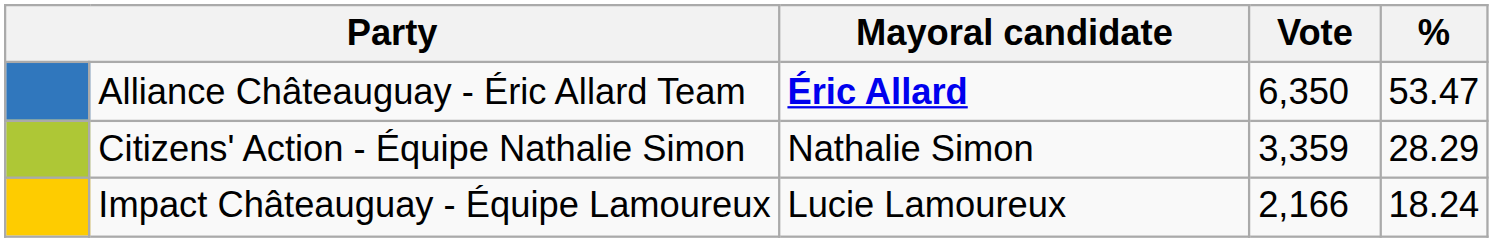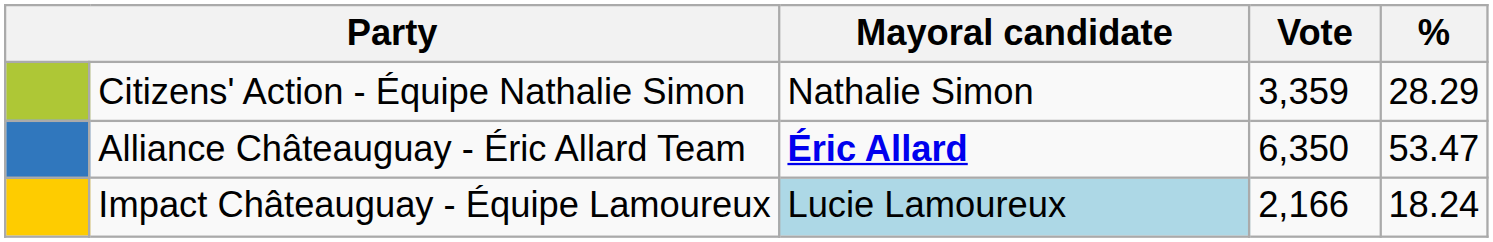rows swapped: Alliance Châteauguay - Éric Allard Team <-> Citizens' Action - Équipe Nathalie Simon
Impact Châteauguay - Équipe Lamoureux | Mayoral candidate: no background -> lightblue background
